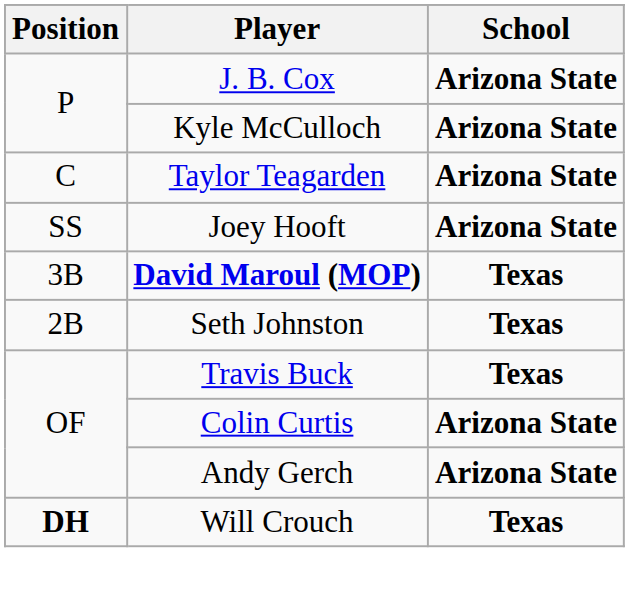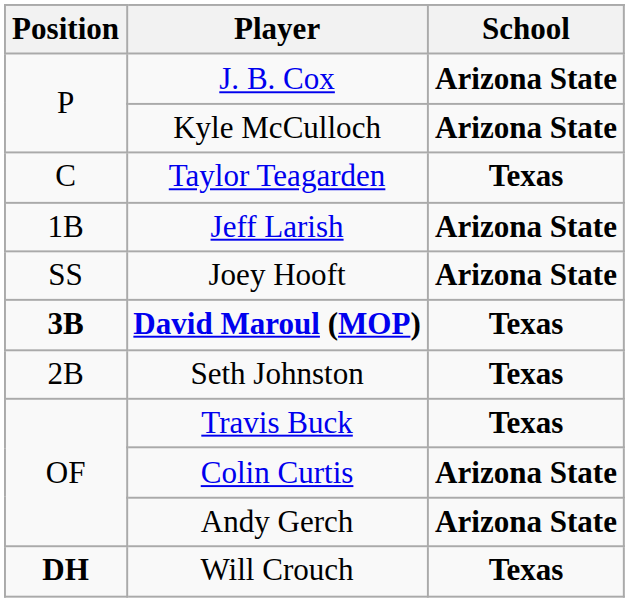Taylor Teagarden | School: Arizona State -> Texas
+ row: 1B | Jeff Larish | Arizona State
David Maroul (MOP) | Position: normal -> bold
